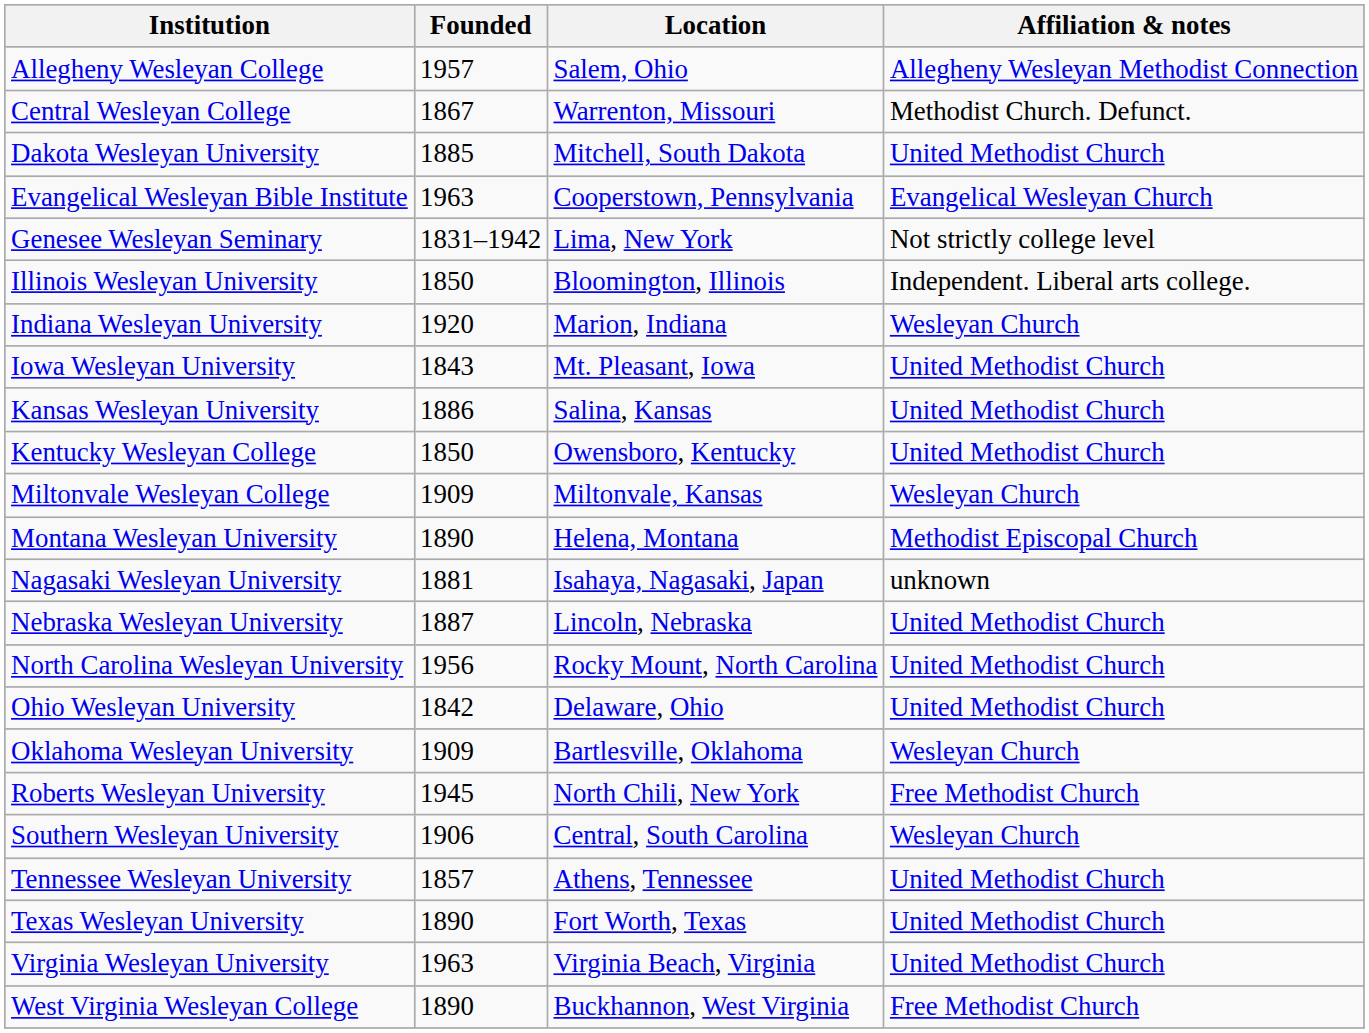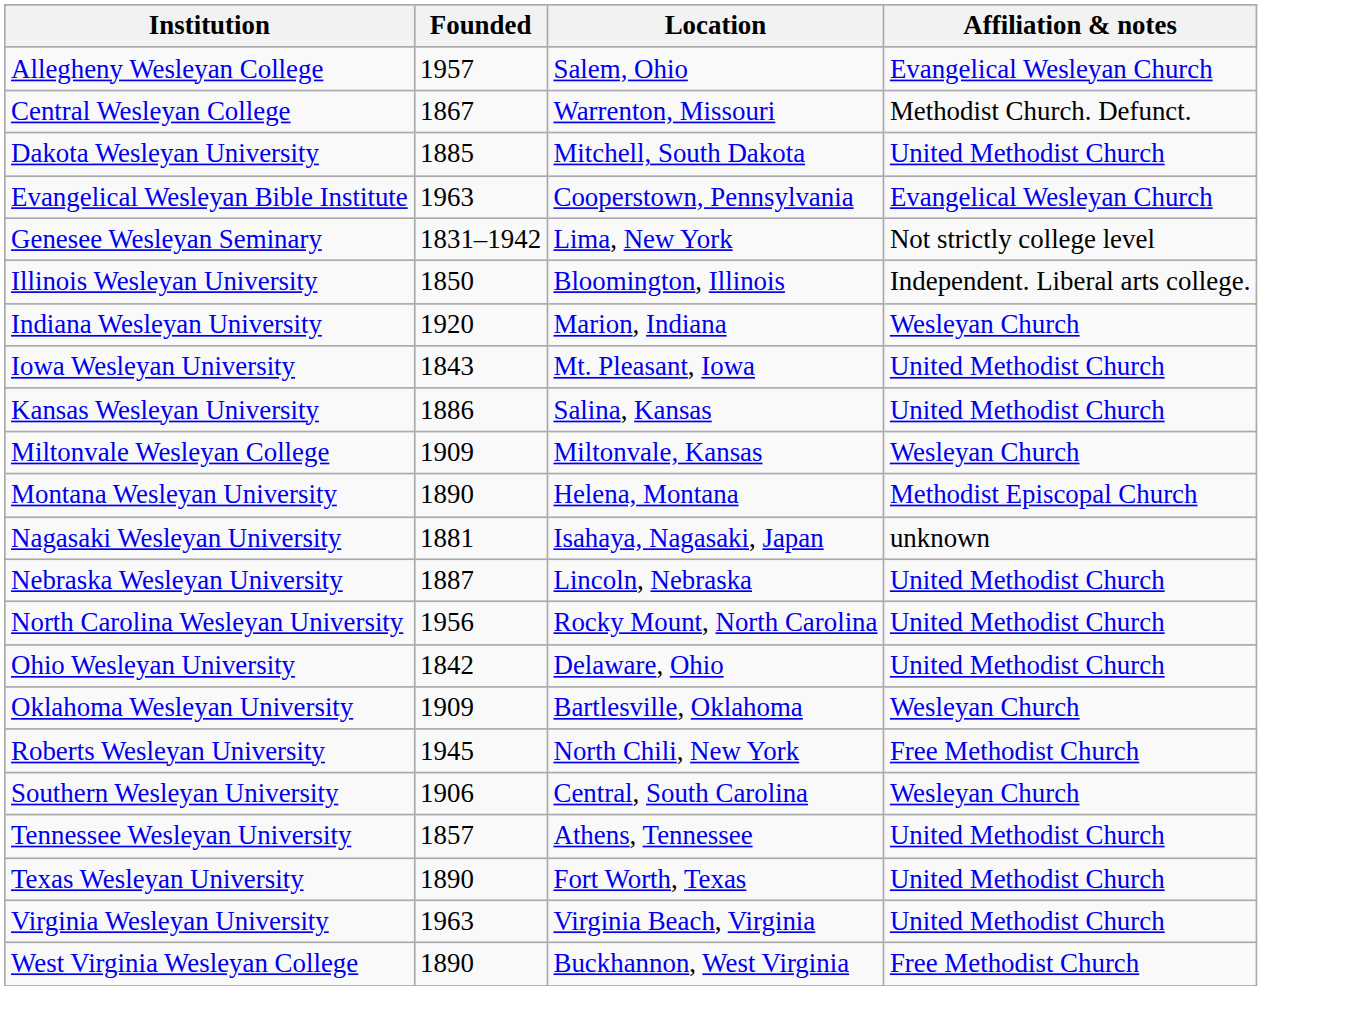Allegheny Wesleyan College | Affiliation & notes: Allegheny Wesleyan Methodist Connection -> Evangelical Wesleyan Church
- row: Kentucky Wesleyan College | 1850 | Owensboro, Kentucky | United Methodist Church
